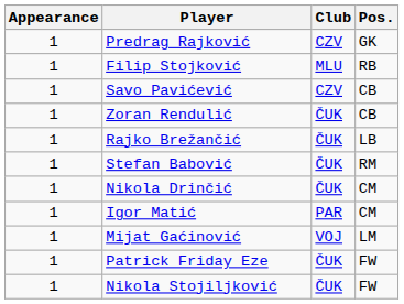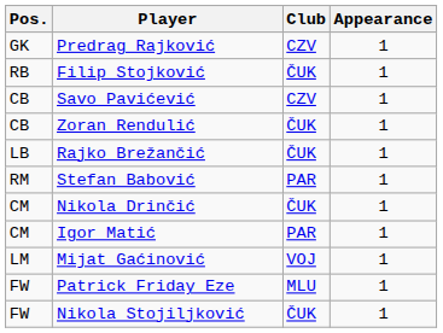columns swapped: Pos. <-> Appearance
Filip Stojković | Club: MLU -> ČUK
Stefan Babović | Club: ČUK -> PAR
Patrick Friday Eze | Club: ČUK -> MLU
